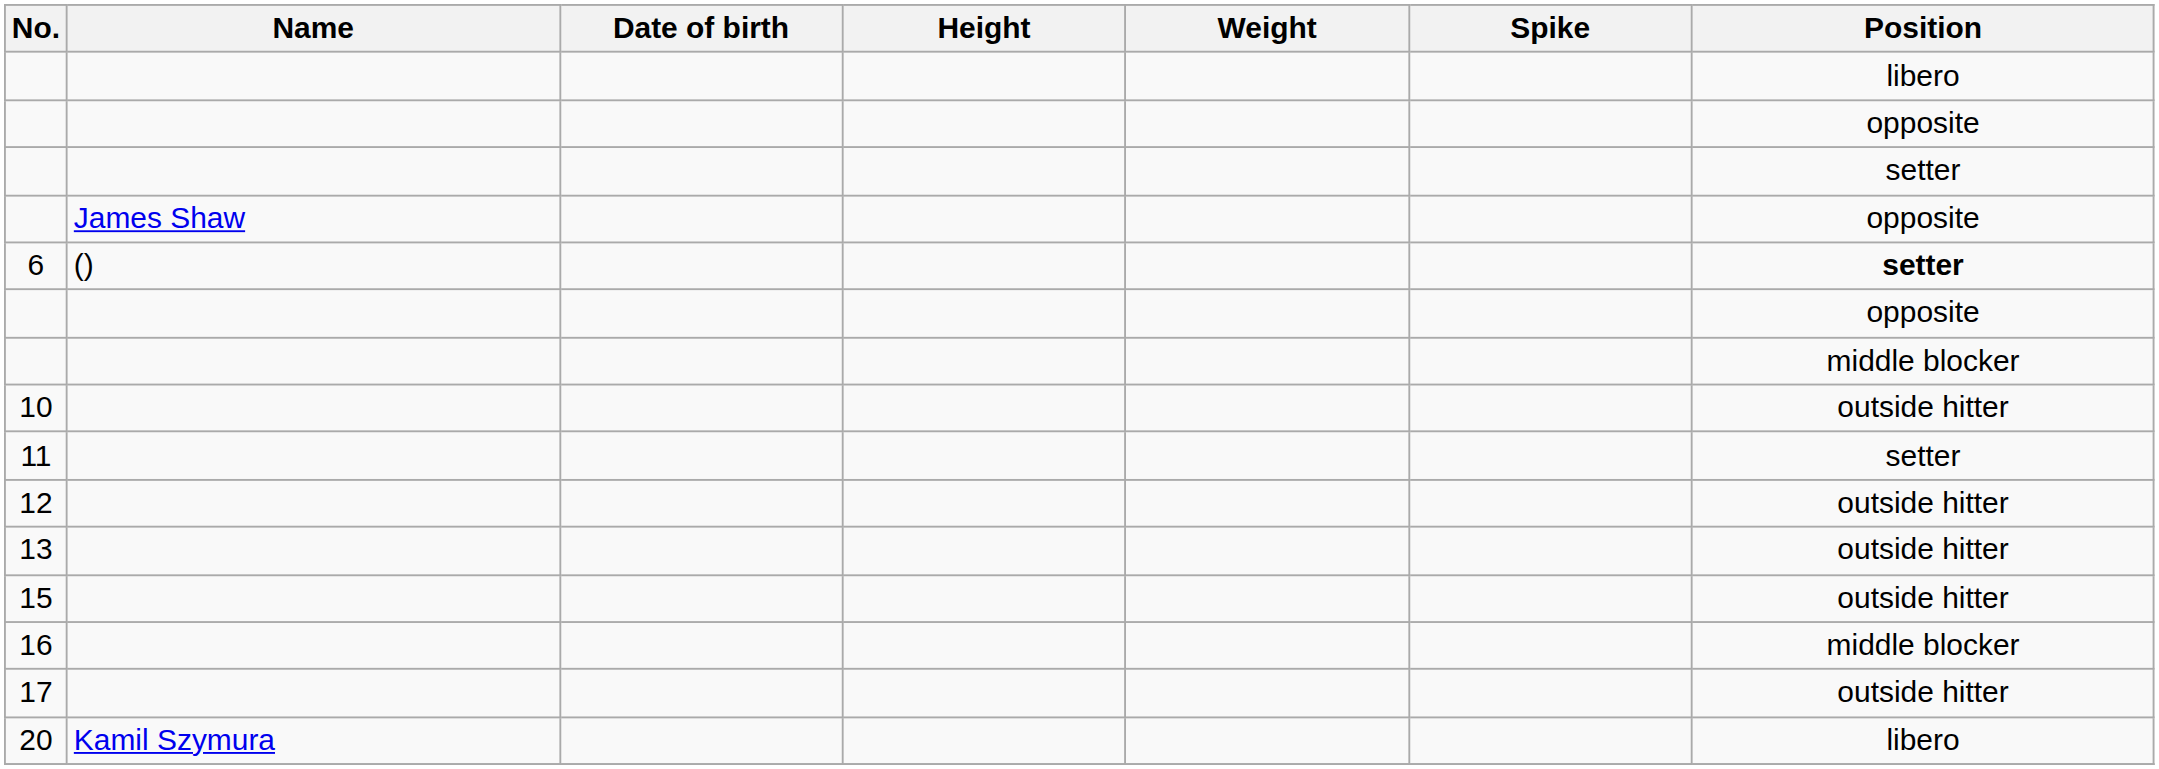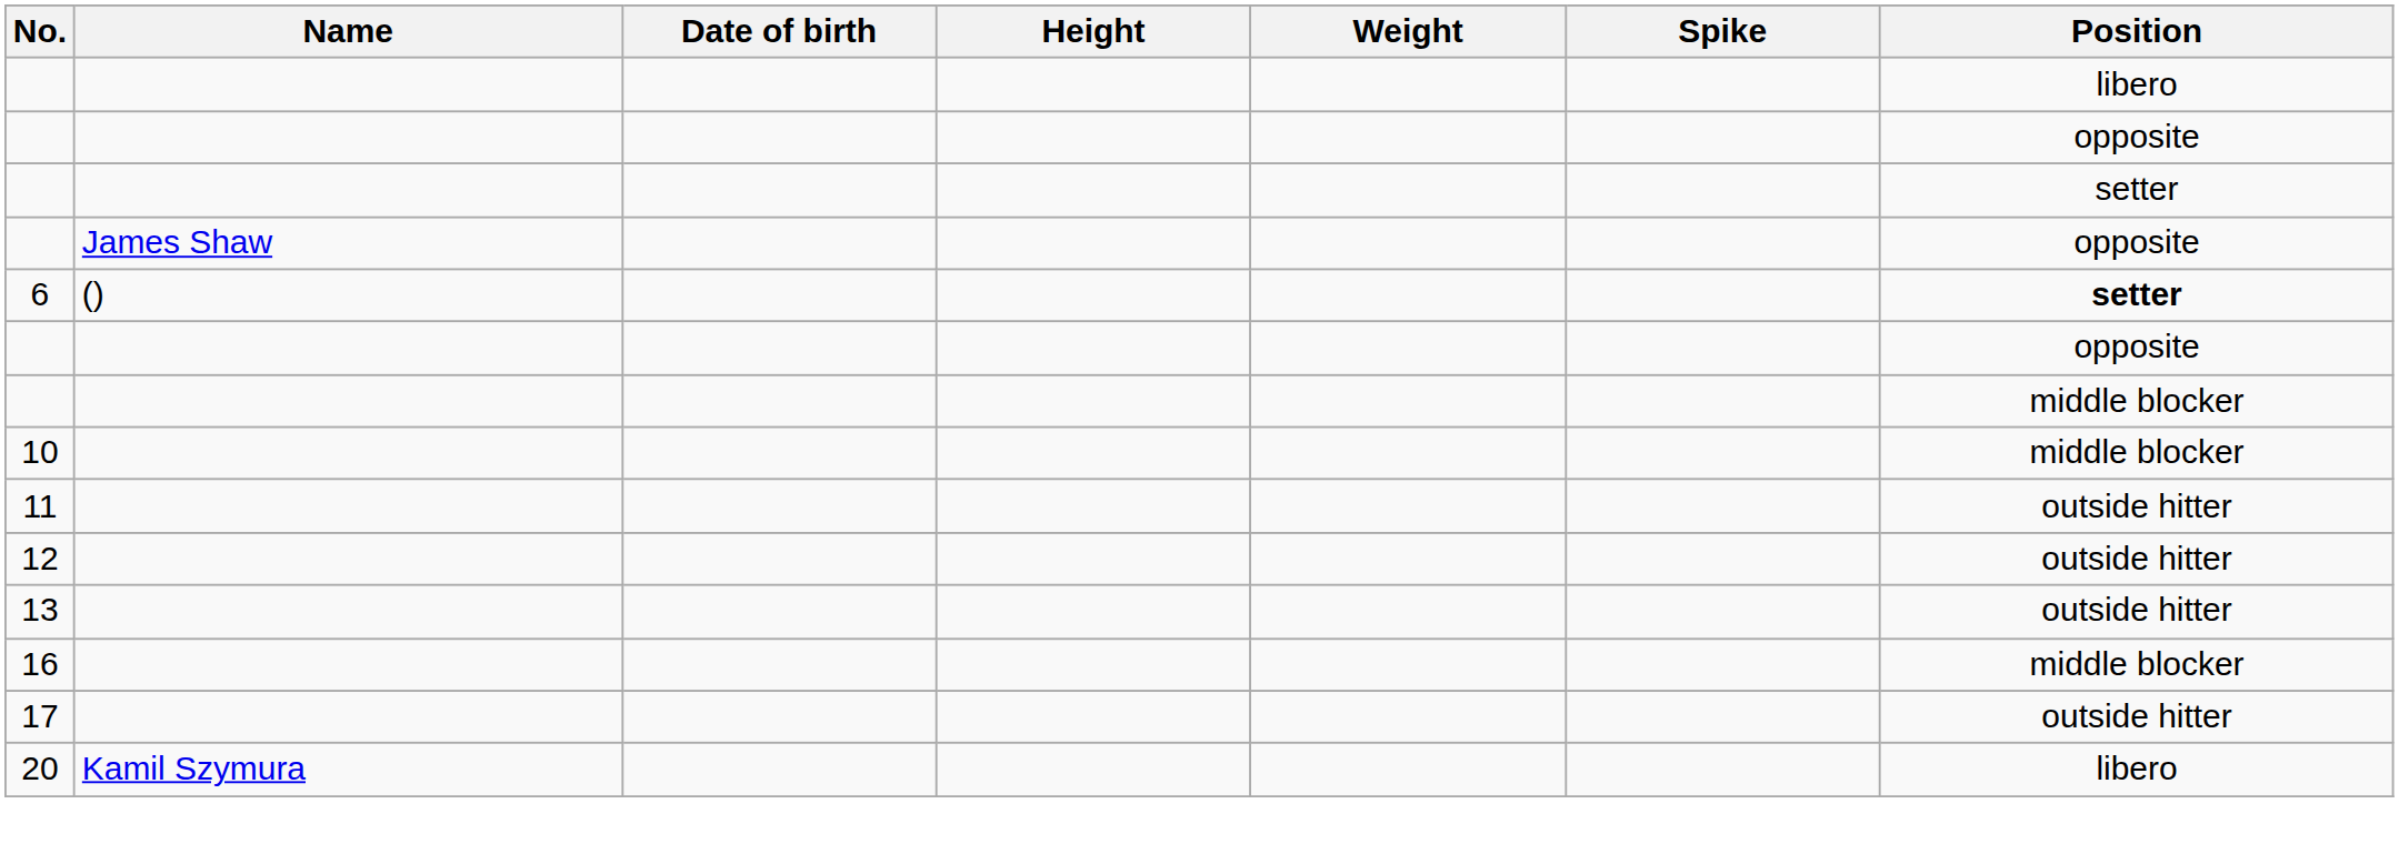10 | Position: outside hitter -> middle blocker
11 | Position: setter -> outside hitter
- row: 15 | outside hitter
